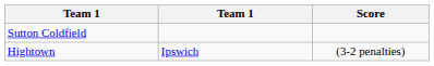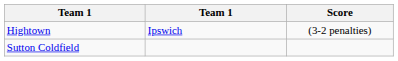rows swapped: Sutton Coldfield <-> Hightown
